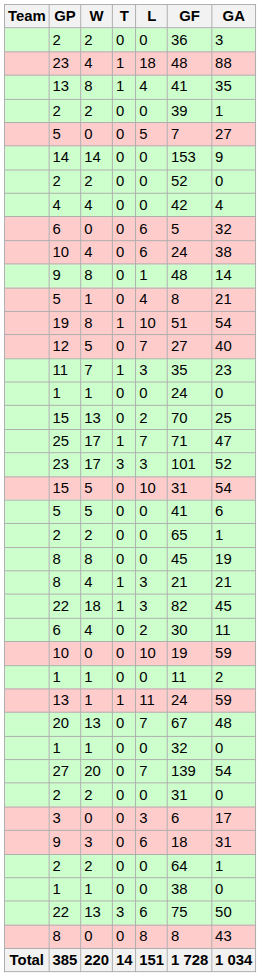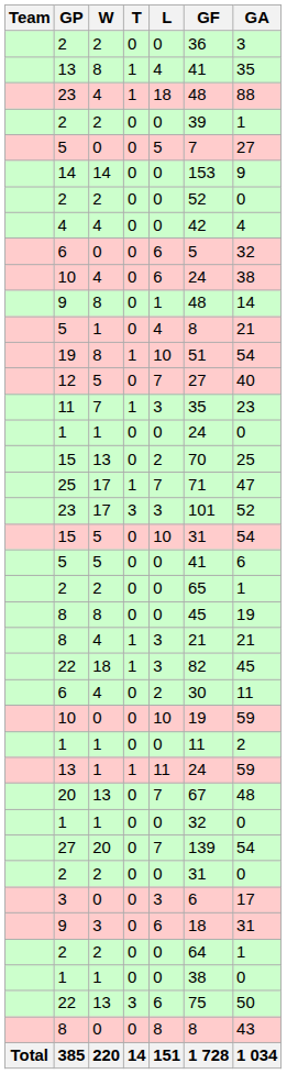rows swapped: 13 / 8 <-> 23 / 4
